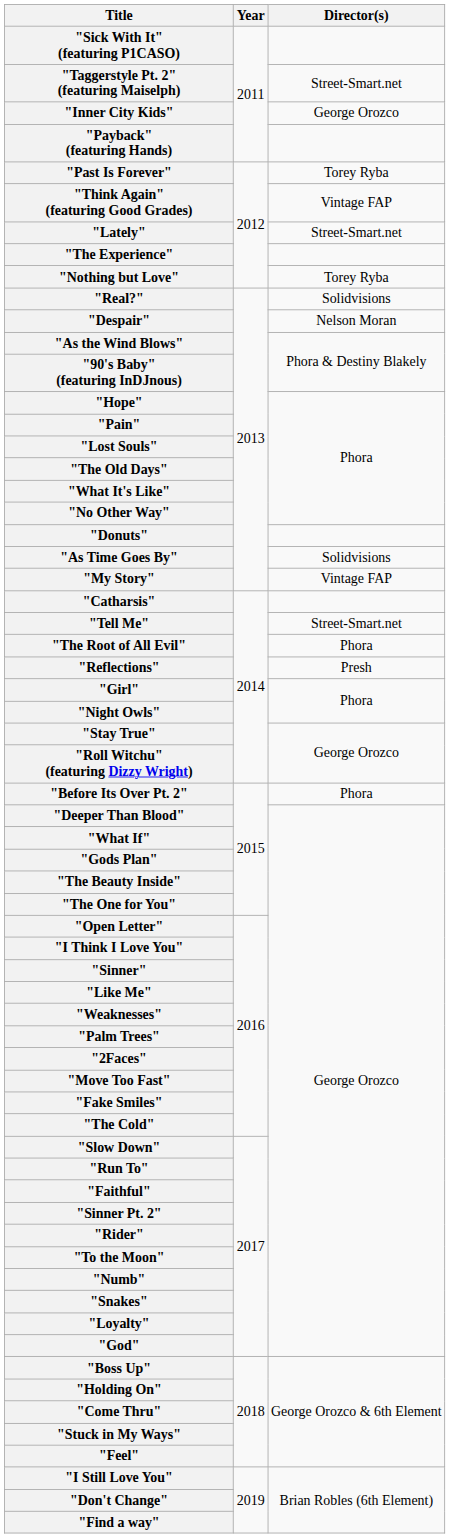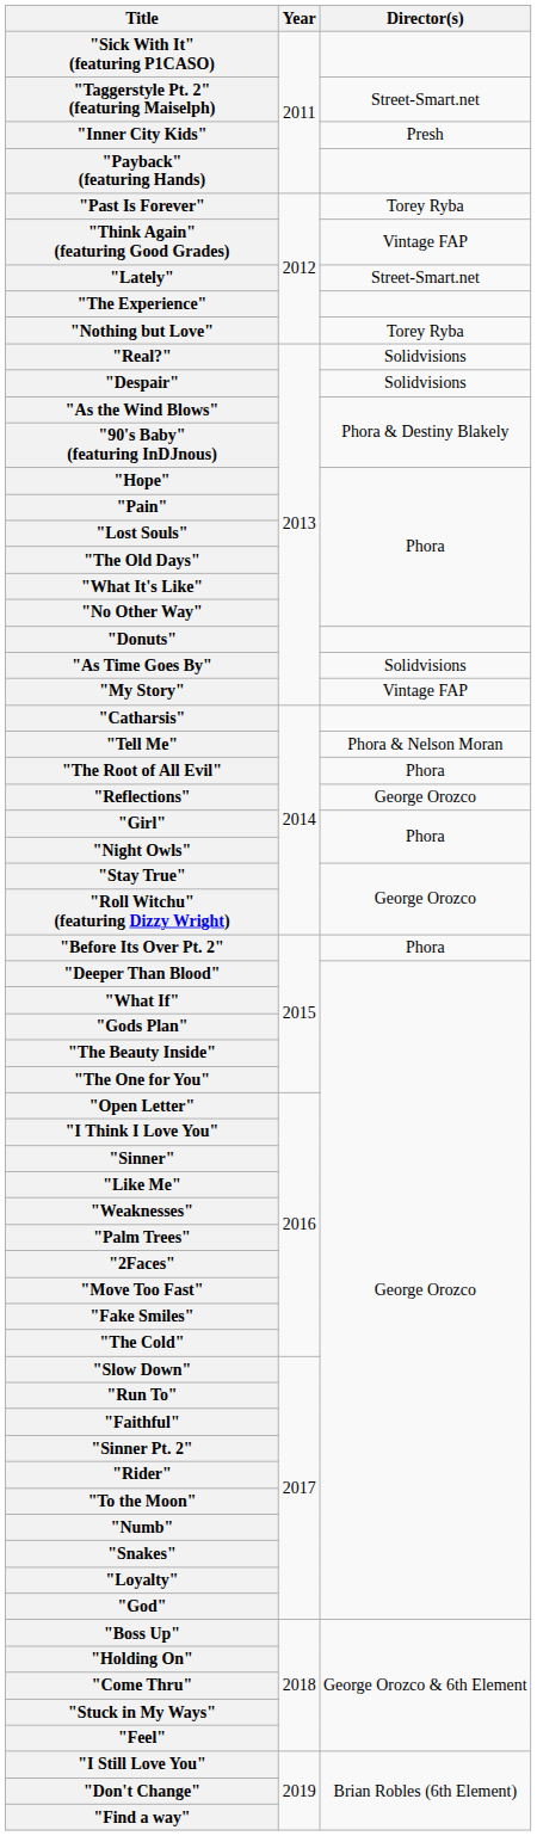"Inner City Kids" | Director(s): George Orozco -> Presh
"Despair" | Director(s): Nelson Moran -> Solidvisions
"Tell Me" | Director(s): Street-Smart.net -> Phora & Nelson Moran
"Reflections" | Director(s): Presh -> George Orozco
